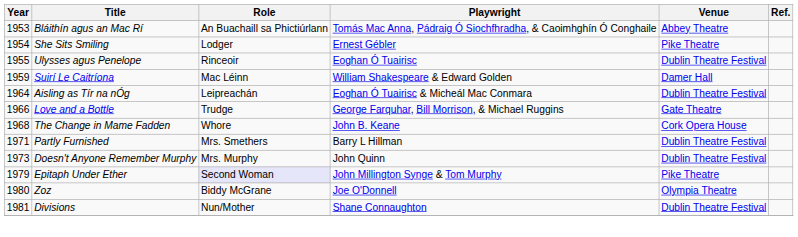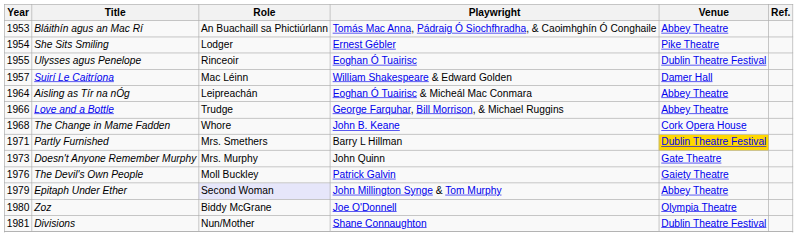Suirí Le Caitríona | Year: 1959 -> 1957
Aisling as Tír na nÓg | Venue: Dublin Theatre Festival -> Abbey Theatre
Love and a Bottle | Venue: Gate Theatre -> Abbey Theatre
Partly Furnished | Venue: no background -> gold background
Doesn't Anyone Remember Murphy | Venue: Dublin Theatre Festival -> Gate Theatre
+ row: 1976 | The Devil's Own People | Moll Buckley | Patrick Galvin | Gaiety Theatre
Epitaph Under Ether | Venue: Pike Theatre -> Abbey Theatre
